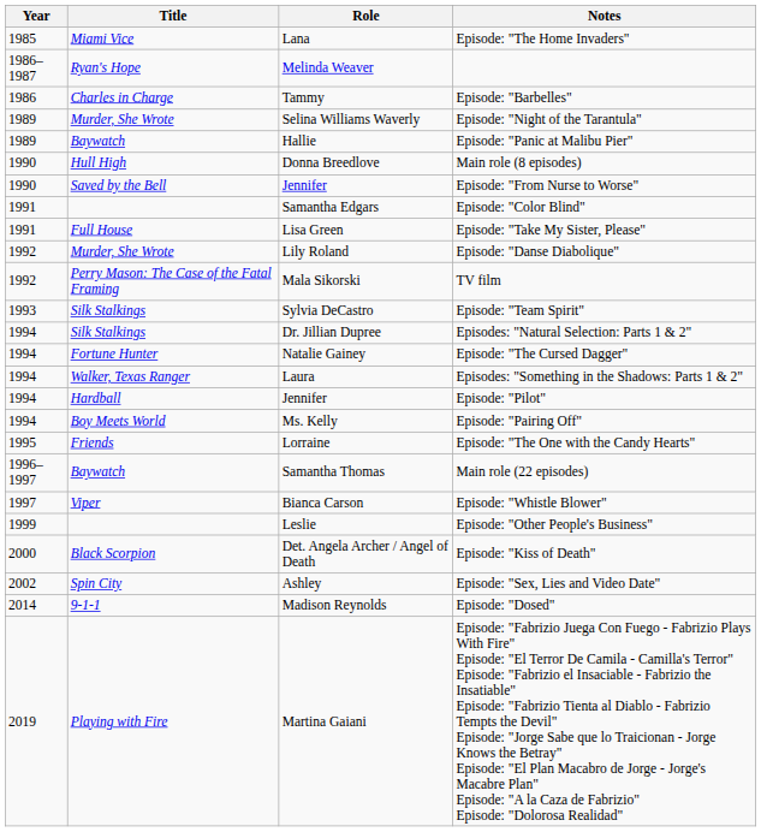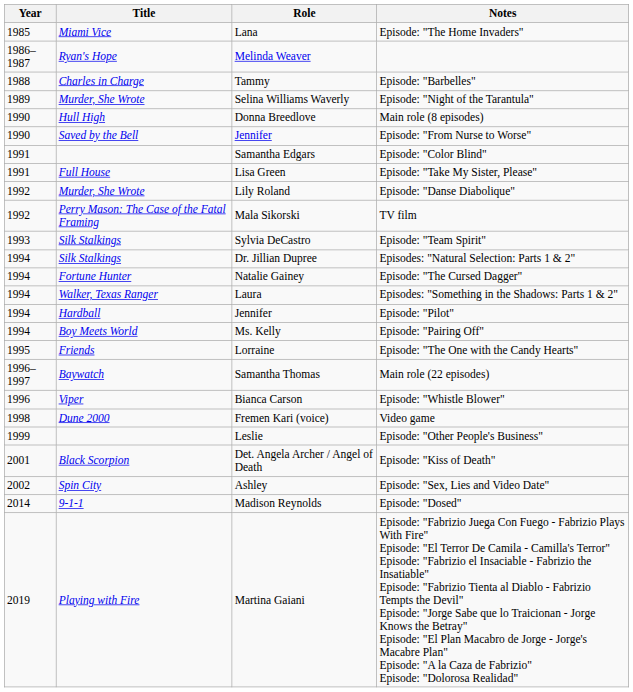Episode: "Barbelles" | Year: 1986 -> 1988
- row: 1989 | Baywatch | Hallie | Episode: "Panic at Malibu Pier"
Episode: "Whistle Blower" | Year: 1997 -> 1996
+ row: 1998 | Dune 2000 | Fremen Kari (voice) | Video game
Episode: "Kiss of Death" | Year: 2000 -> 2001
